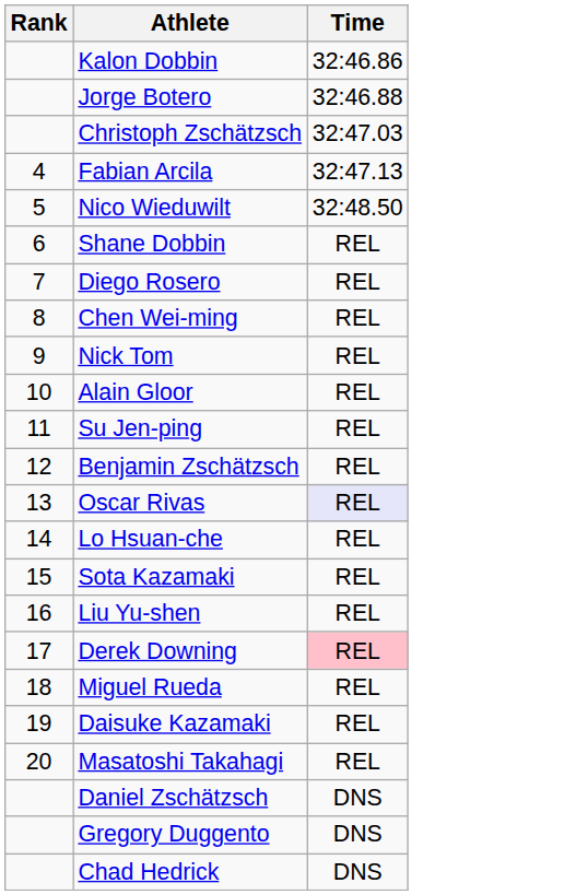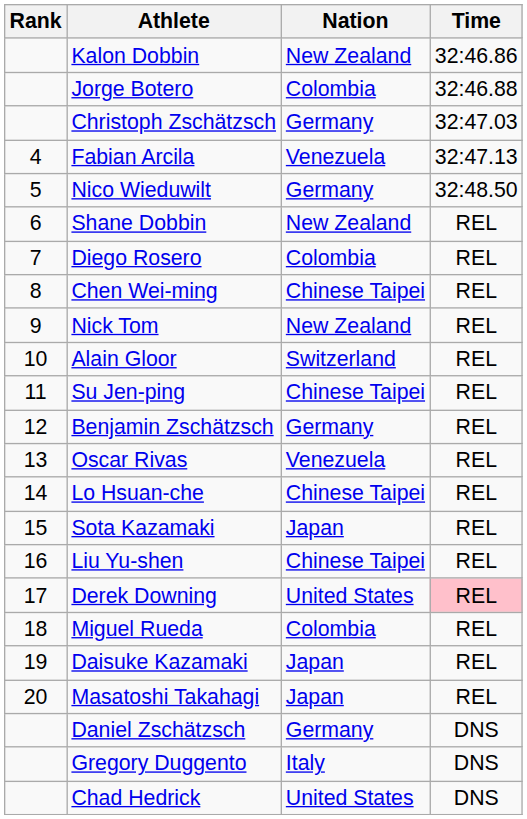+ column: Nation | New Zealand | Colombia | Germany | Venezuela | Germany | New Zealand | Colombia | Chinese Taipei | New Zealand | Switzerland | Chinese Taipei | Germany | Venezuela | Chinese Taipei | Japan | Chinese Taipei | United States | Colombia | Japan | Japan | Germany | Italy | United States
Oscar Rivas | Time: lavender background -> no background
